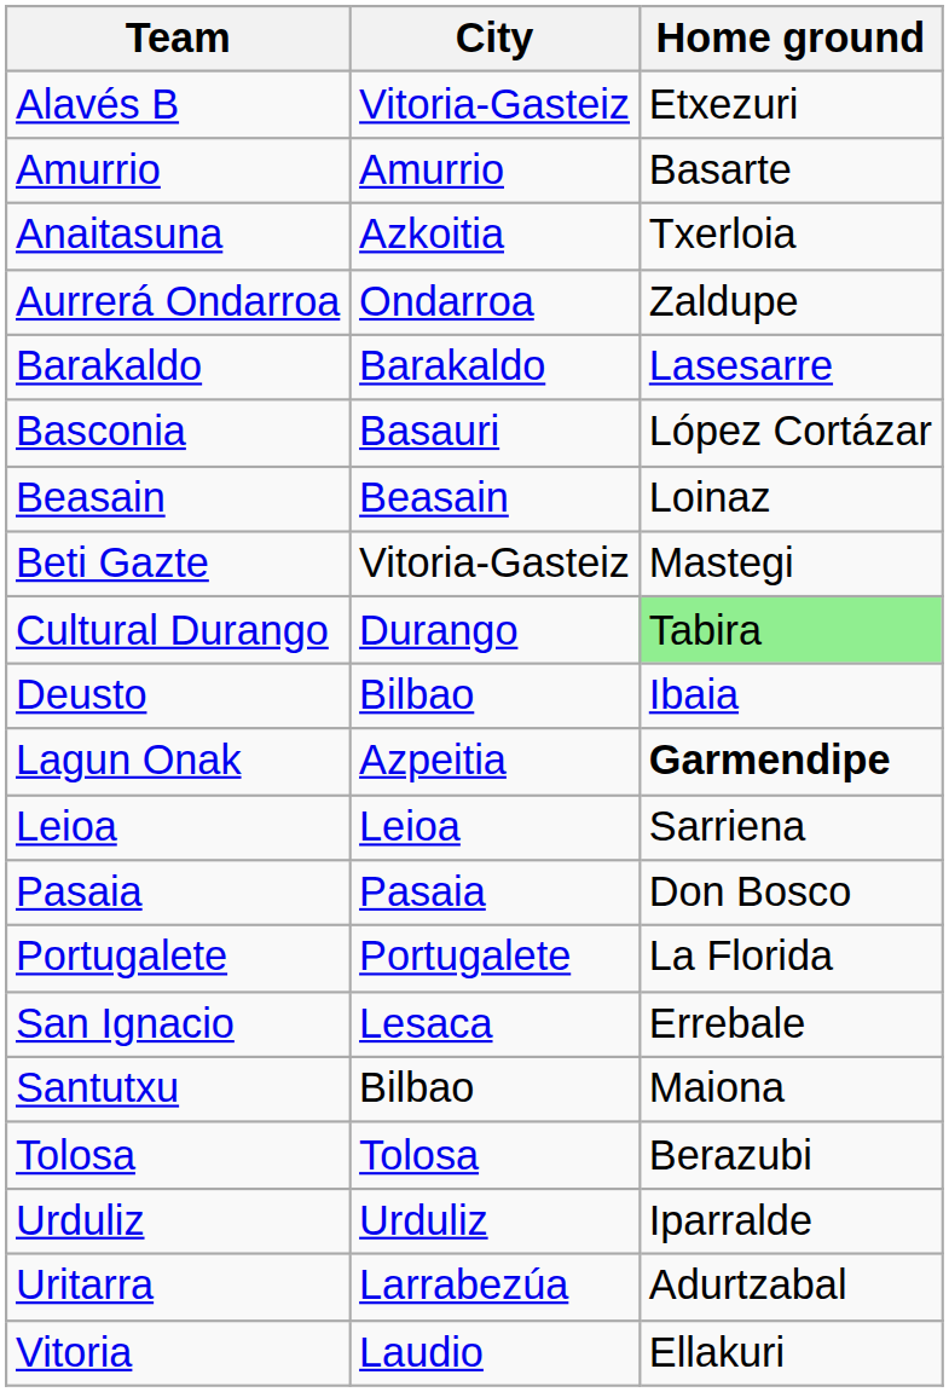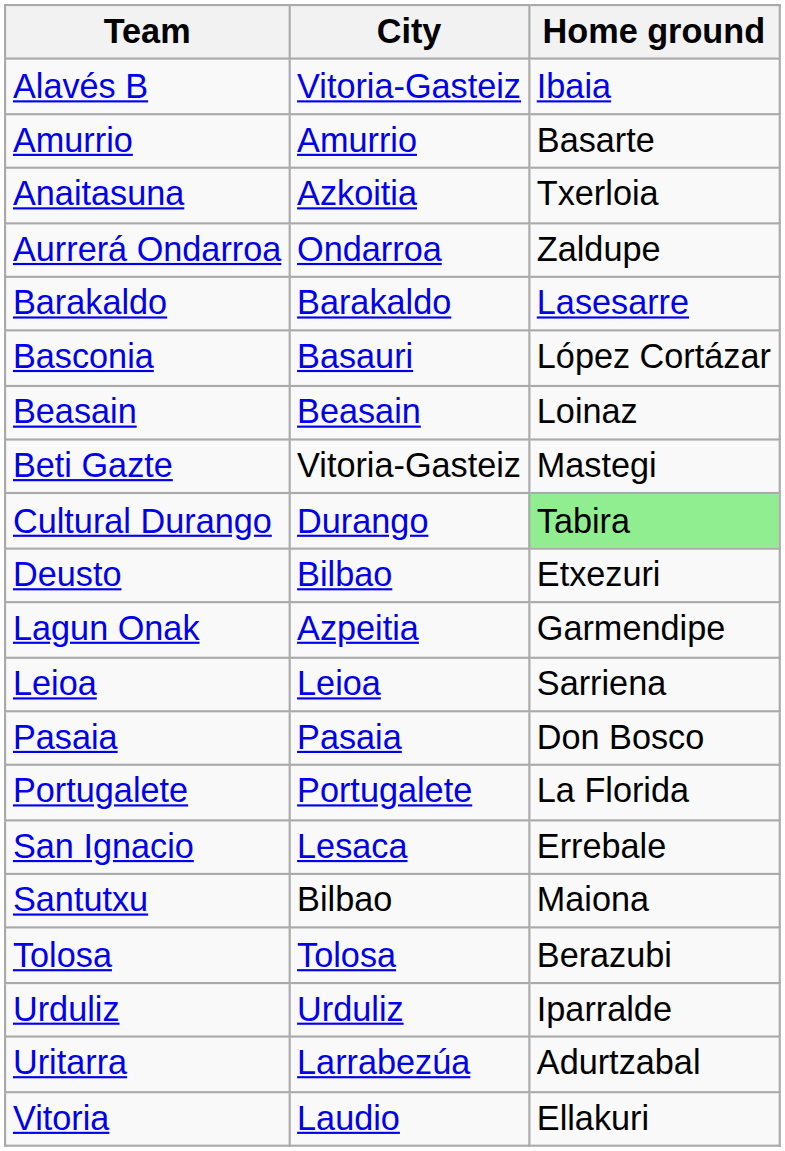Alavés B | Home ground: Etxezuri -> Ibaia
Deusto | Home ground: Ibaia -> Etxezuri
Lagun Onak | Home ground: bold -> normal
